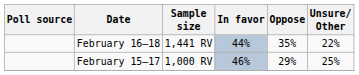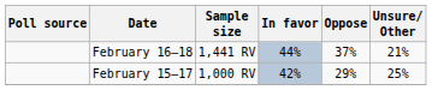February 16–18 | Oppose: 35% -> 37%
February 16–18 | Unsure/ Other: 22% -> 21%
February 15–17 | In favor: 46% -> 42%
